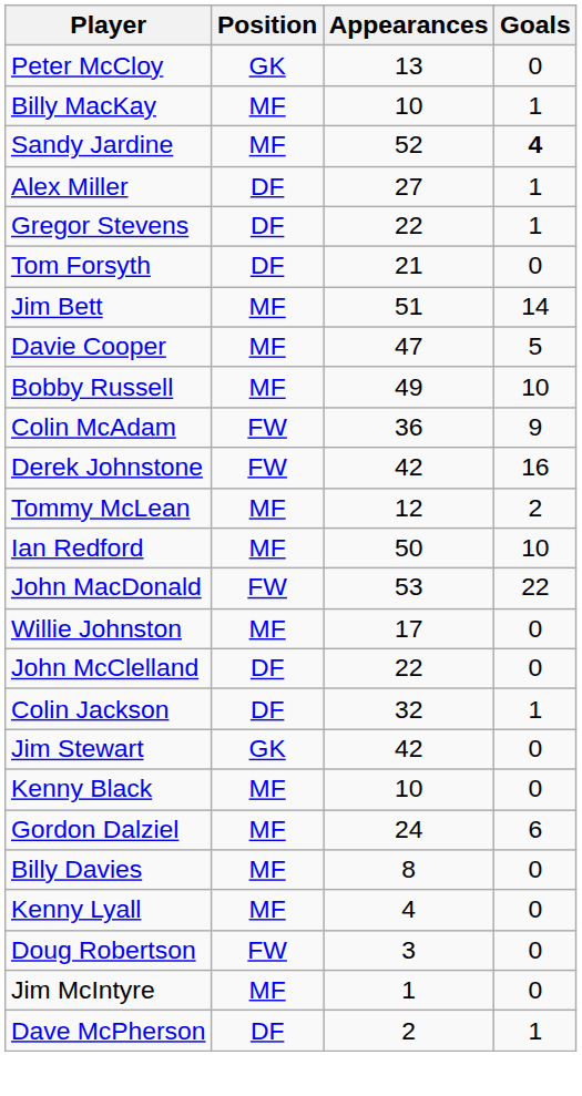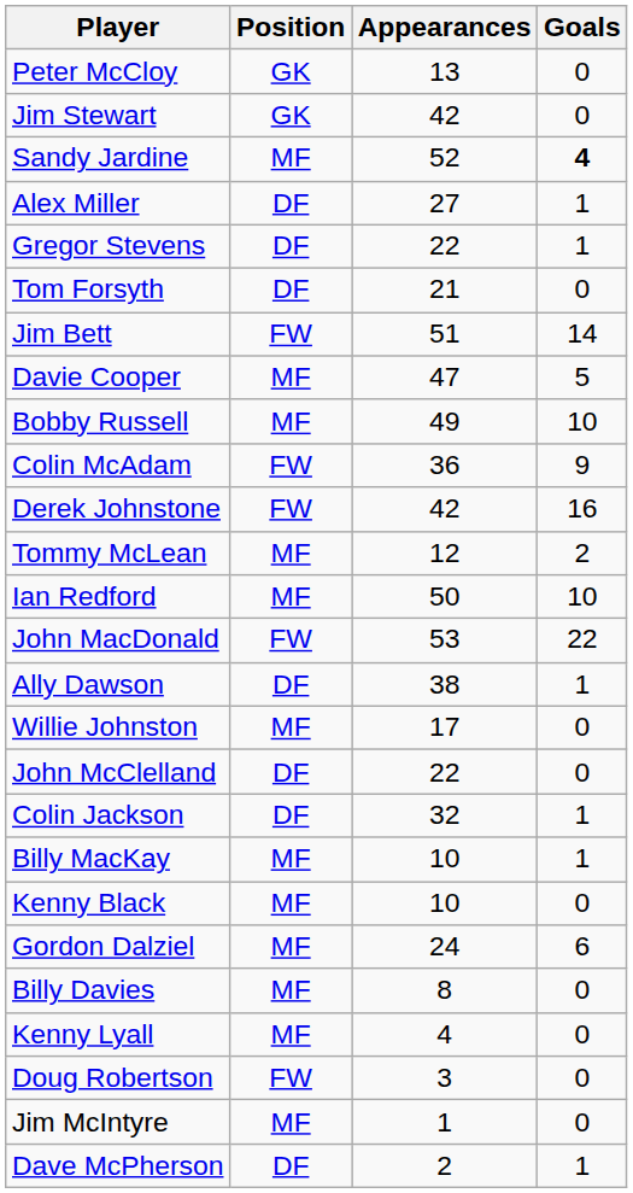rows swapped: Jim Stewart <-> Billy MacKay
Jim Bett | Position: MF -> FW
+ row: Ally Dawson | DF | 38 | 1
